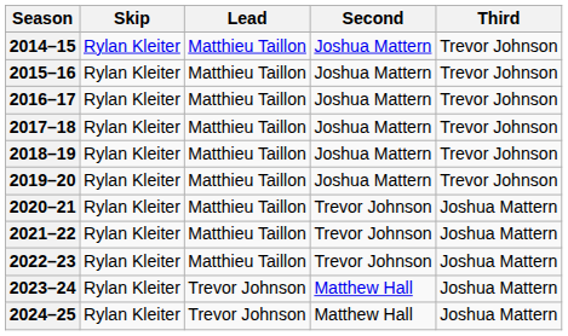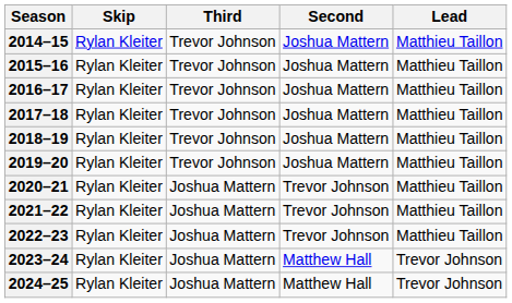columns swapped: Third <-> Lead
